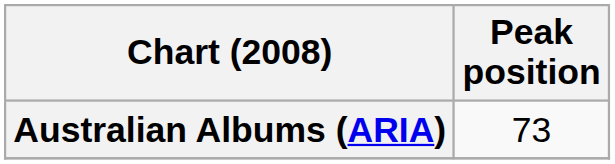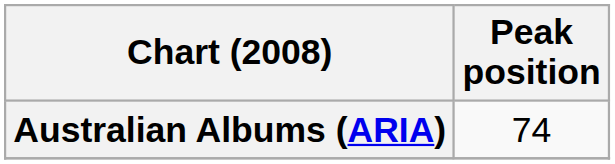Australian Albums (ARIA) | Peak position: 73 -> 74
